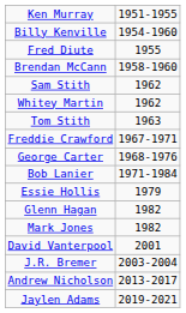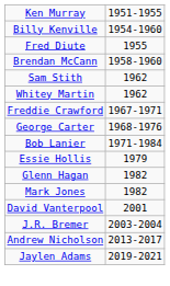- row: Tom Stith | 1963
